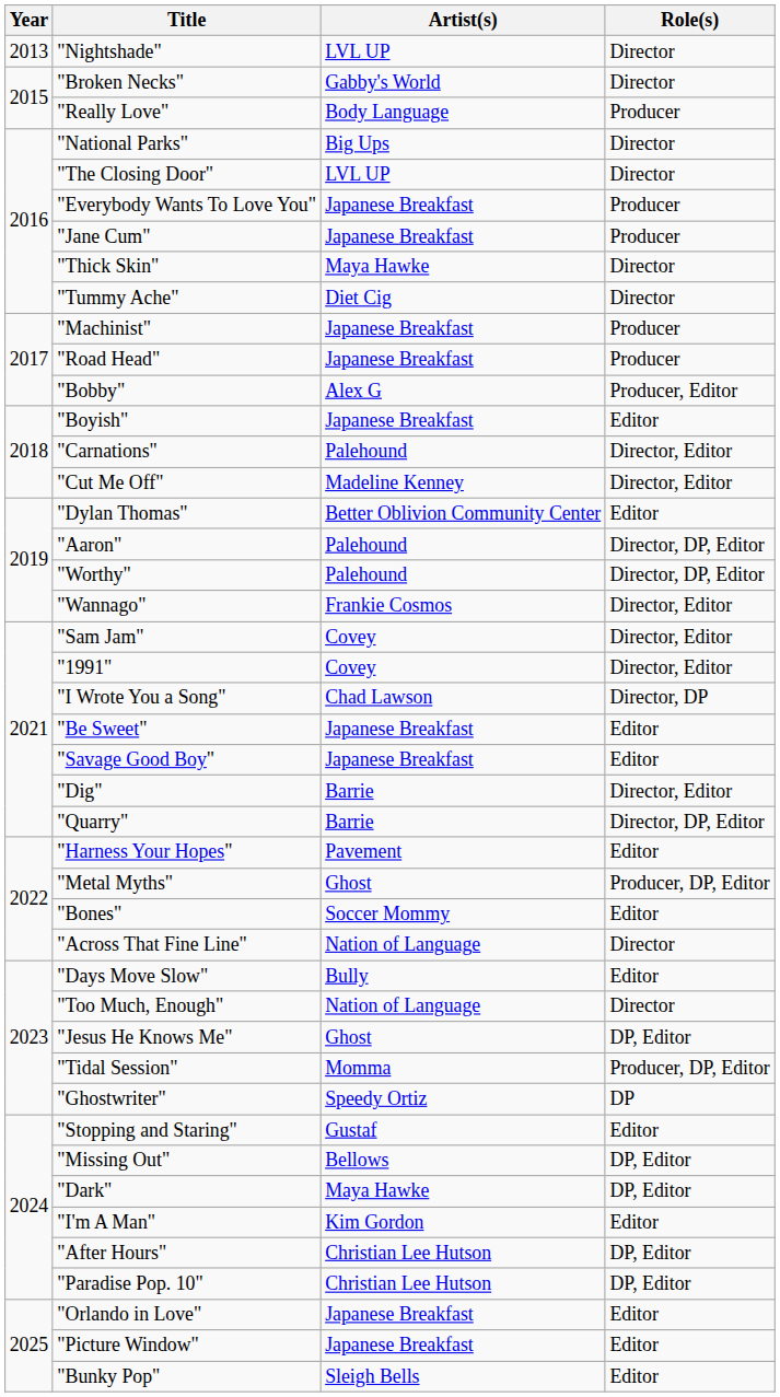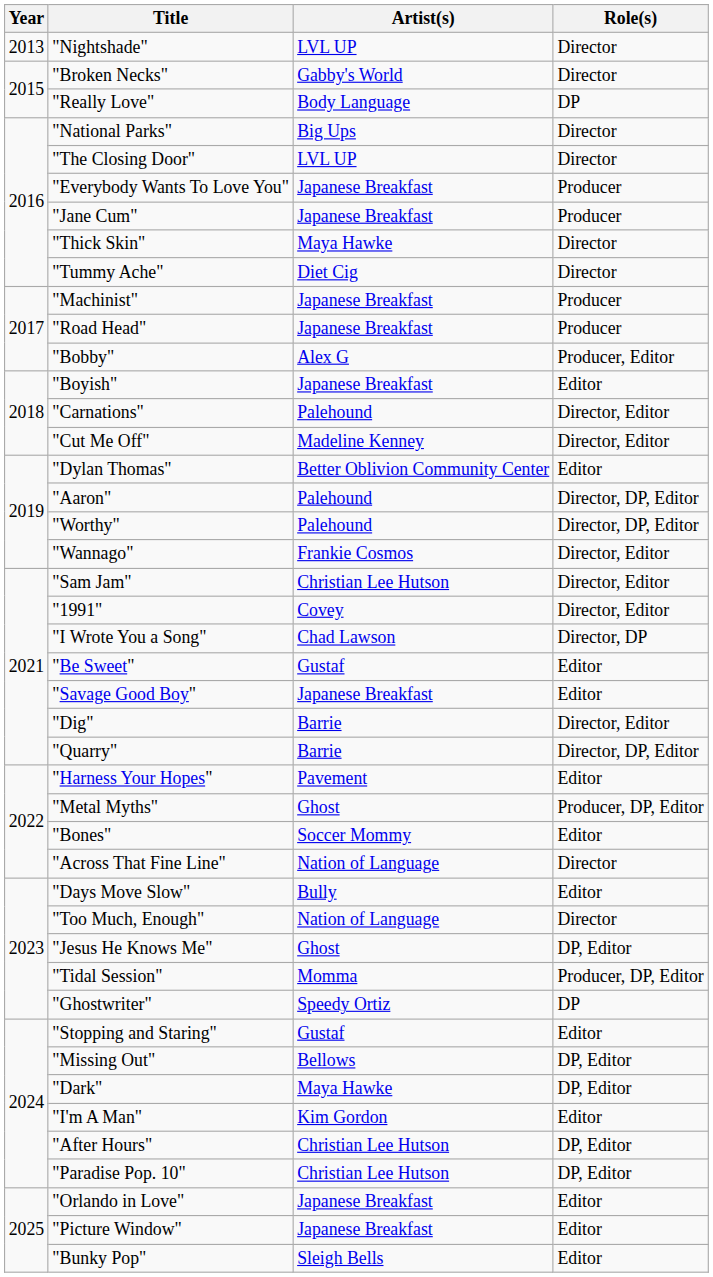"Really Love" | Role(s): Producer -> DP
"Sam Jam" | Artist(s): Covey -> Christian Lee Hutson
"Be Sweet" | Artist(s): Japanese Breakfast -> Gustaf
